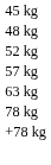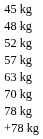+ row: 70 kg
